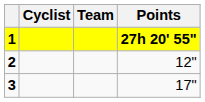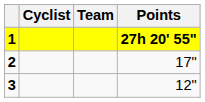2 | Points: 12" -> 17"
3 | Points: 17" -> 12"
